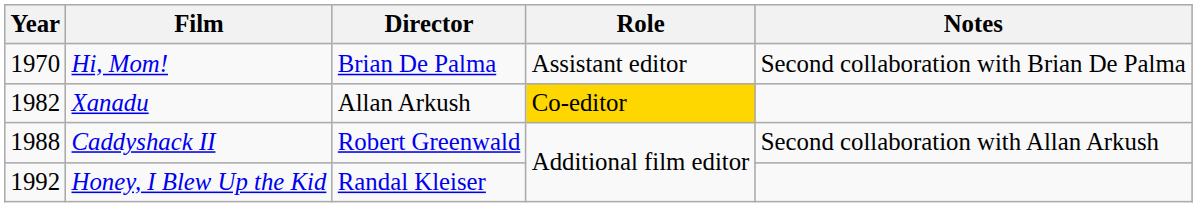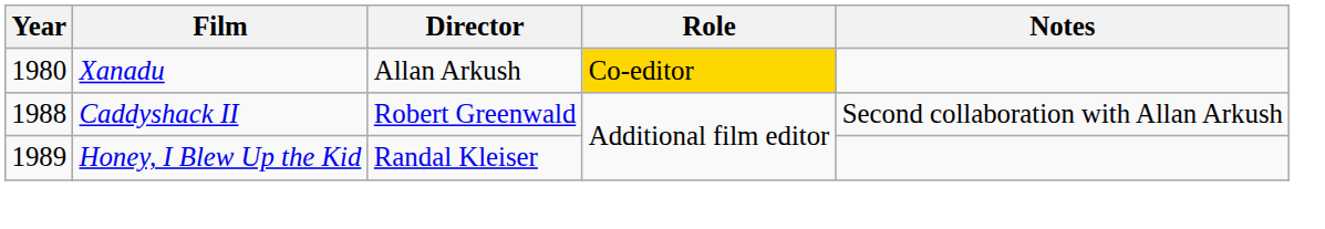- row: 1970 | Hi, Mom! | Brian De Palma | Assistant editor | Second collaboration with Brian De Palma
Xanadu | Year: 1982 -> 1980
Honey, I Blew Up the Kid | Year: 1992 -> 1989
